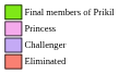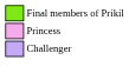- row: Eliminated
